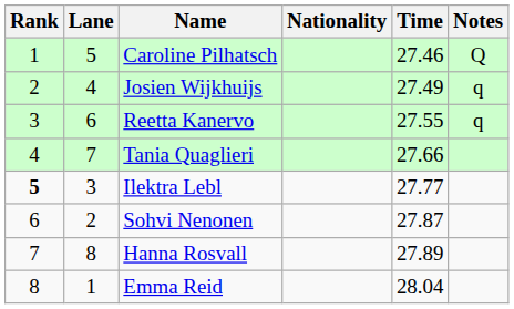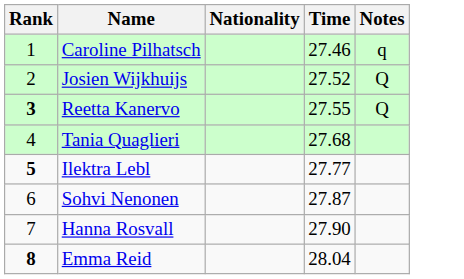- column: Lane | 5 | 4 | 6 | 7 | 3 | 2 | 8 | 1
Caroline Pilhatsch | Notes: Q -> q
Josien Wijkhuijs | Time: 27.49 -> 27.52
Josien Wijkhuijs | Notes: q -> Q
Reetta Kanervo | Rank: normal -> bold
Reetta Kanervo | Notes: q -> Q
Tania Quaglieri | Time: 27.66 -> 27.68
Hanna Rosvall | Time: 27.89 -> 27.90
Emma Reid | Rank: normal -> bold
